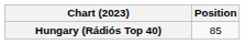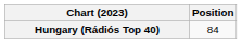Hungary (Rádiós Top 40) | Position: 85 -> 84
